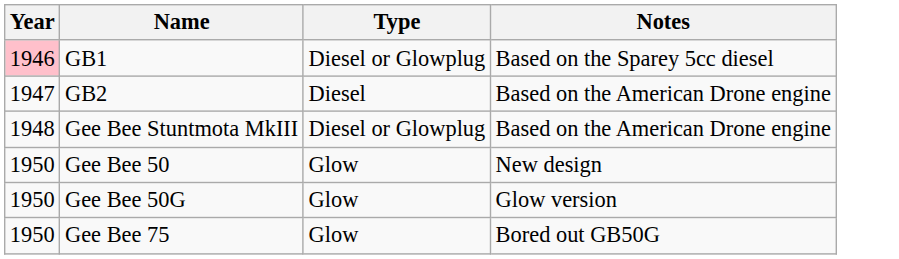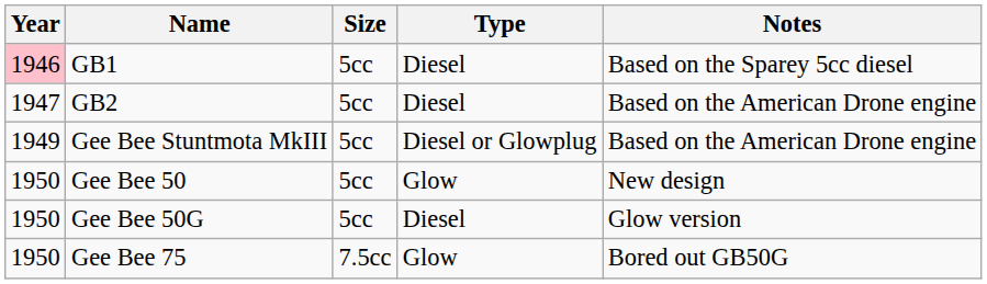+ column: Size | 5cc | 5cc | 5cc | 5cc | 5cc | 7.5cc
GB1 | Type: Diesel or Glowplug -> Diesel
Gee Bee Stuntmota MkIII | Year: 1948 -> 1949
Gee Bee 50G | Type: Glow -> Diesel
